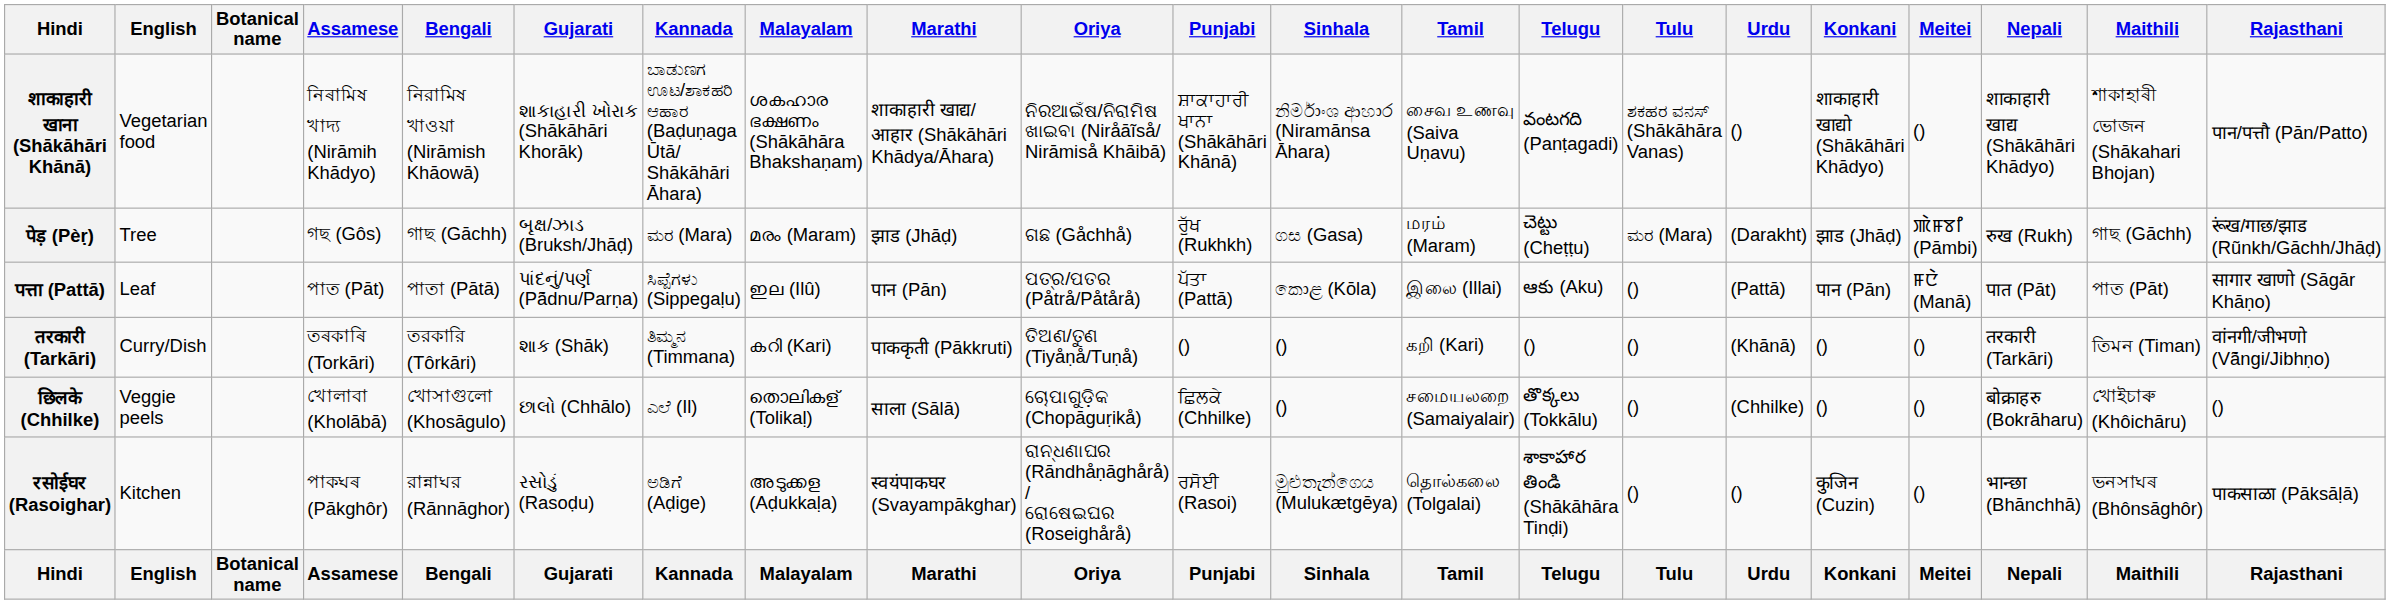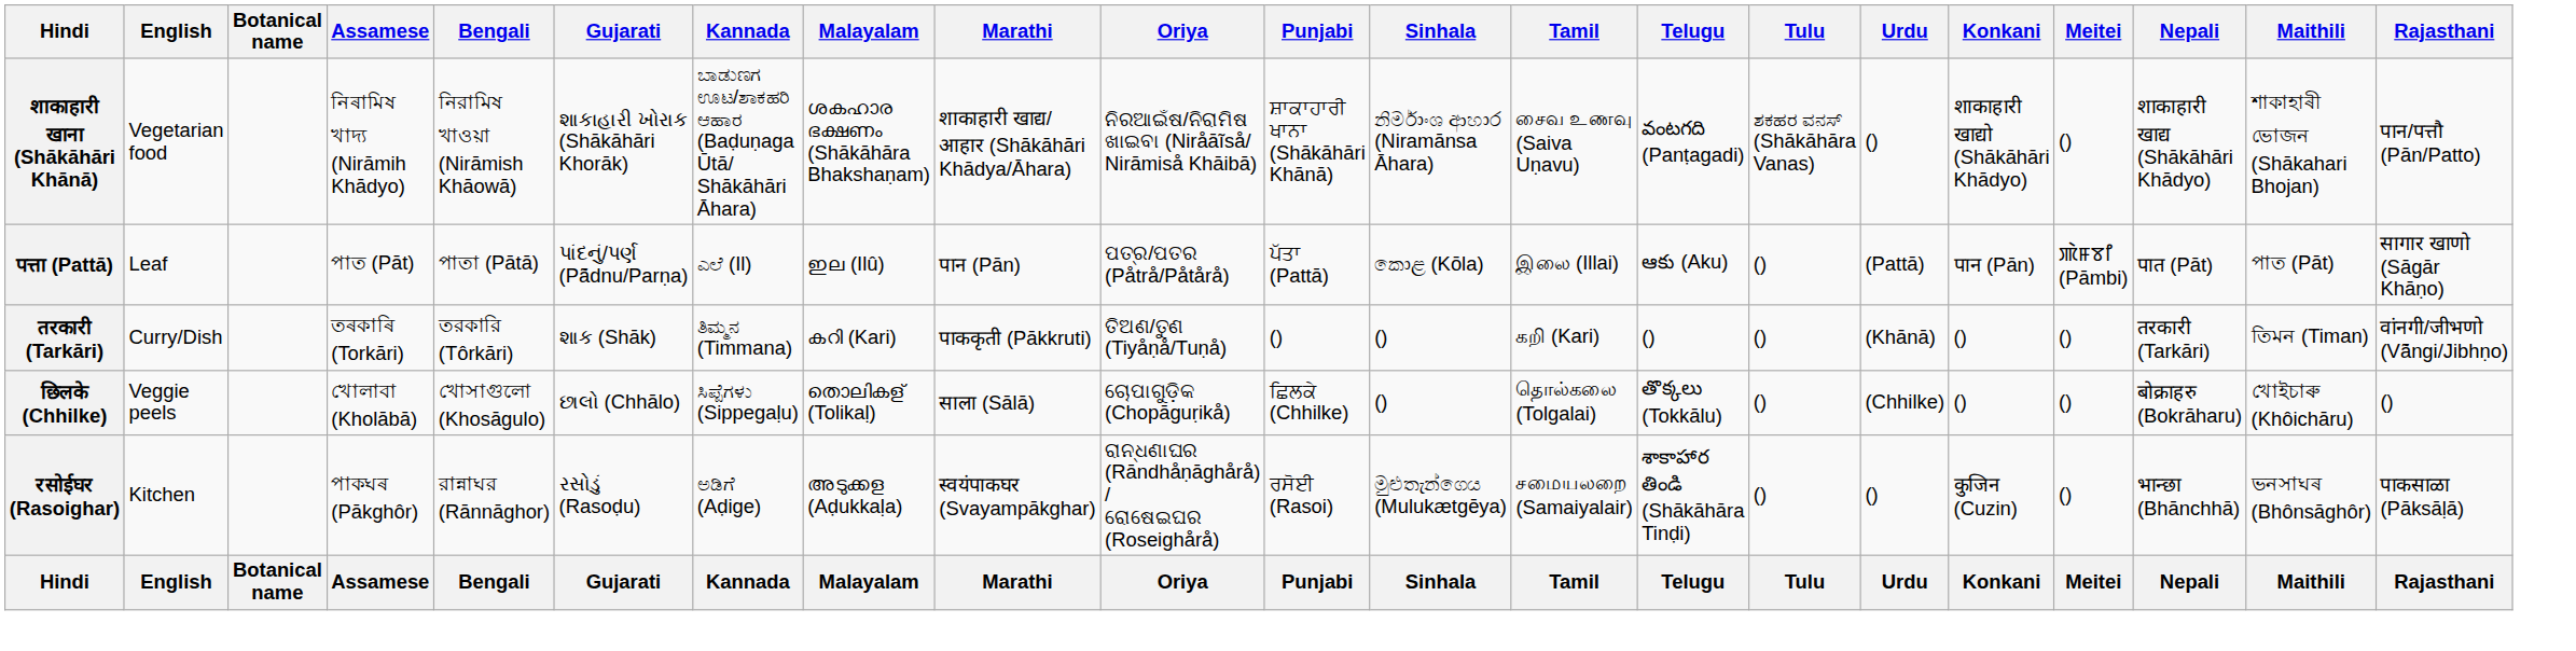- row: पेड़ (Pèṛ) | Tree | গছ (Gôs) | গাছ (Gāchh) | બૃક્ષ/ઝાડ (Bruksh/Jhāḍ) | ಮರ (Mara) | മരം (Maram) | झाड (Jhāḍ) | ଗଛ (Gåchhå) | ਰੁੱਖ (Rukhkh) | ගස (Gasa) | மரம் (Maram) | చెట్టు (Cheṭṭu) | ಮರ (Mara) | (Darakht) | झाड (Jhāḍ) | ꯄꯥꯝꯕꯤ (Pāmbi) | रुख (Rukh) | গাছ (Gāchh) | रूंख/गाछ/झाड (Rũnkh/Gāchh/Jhāḍ)
पत्ता (Pattā) | Kannada: ಸಿಪ್ಪೆಗಳು (Sippegaḷu) -> ಎಲೆ (Il)
पत्ता (Pattā) | Meitei: ꯝꯅꯥ (Manā) -> ꯄꯥꯝꯕꯤ (Pāmbi)
छिलके (Chhilke) | Kannada: ಎಲೆ (Il) -> ಸಿಪ್ಪೆಗಳು (Sippegaḷu)
छिलके (Chhilke) | Tamil: சமையலறை (Samaiyalair) -> தொல்கலை (Tolgalai)
रसोईघर (Rasoighar) | Tamil: தொல்கலை (Tolgalai) -> சமையலறை (Samaiyalair)
